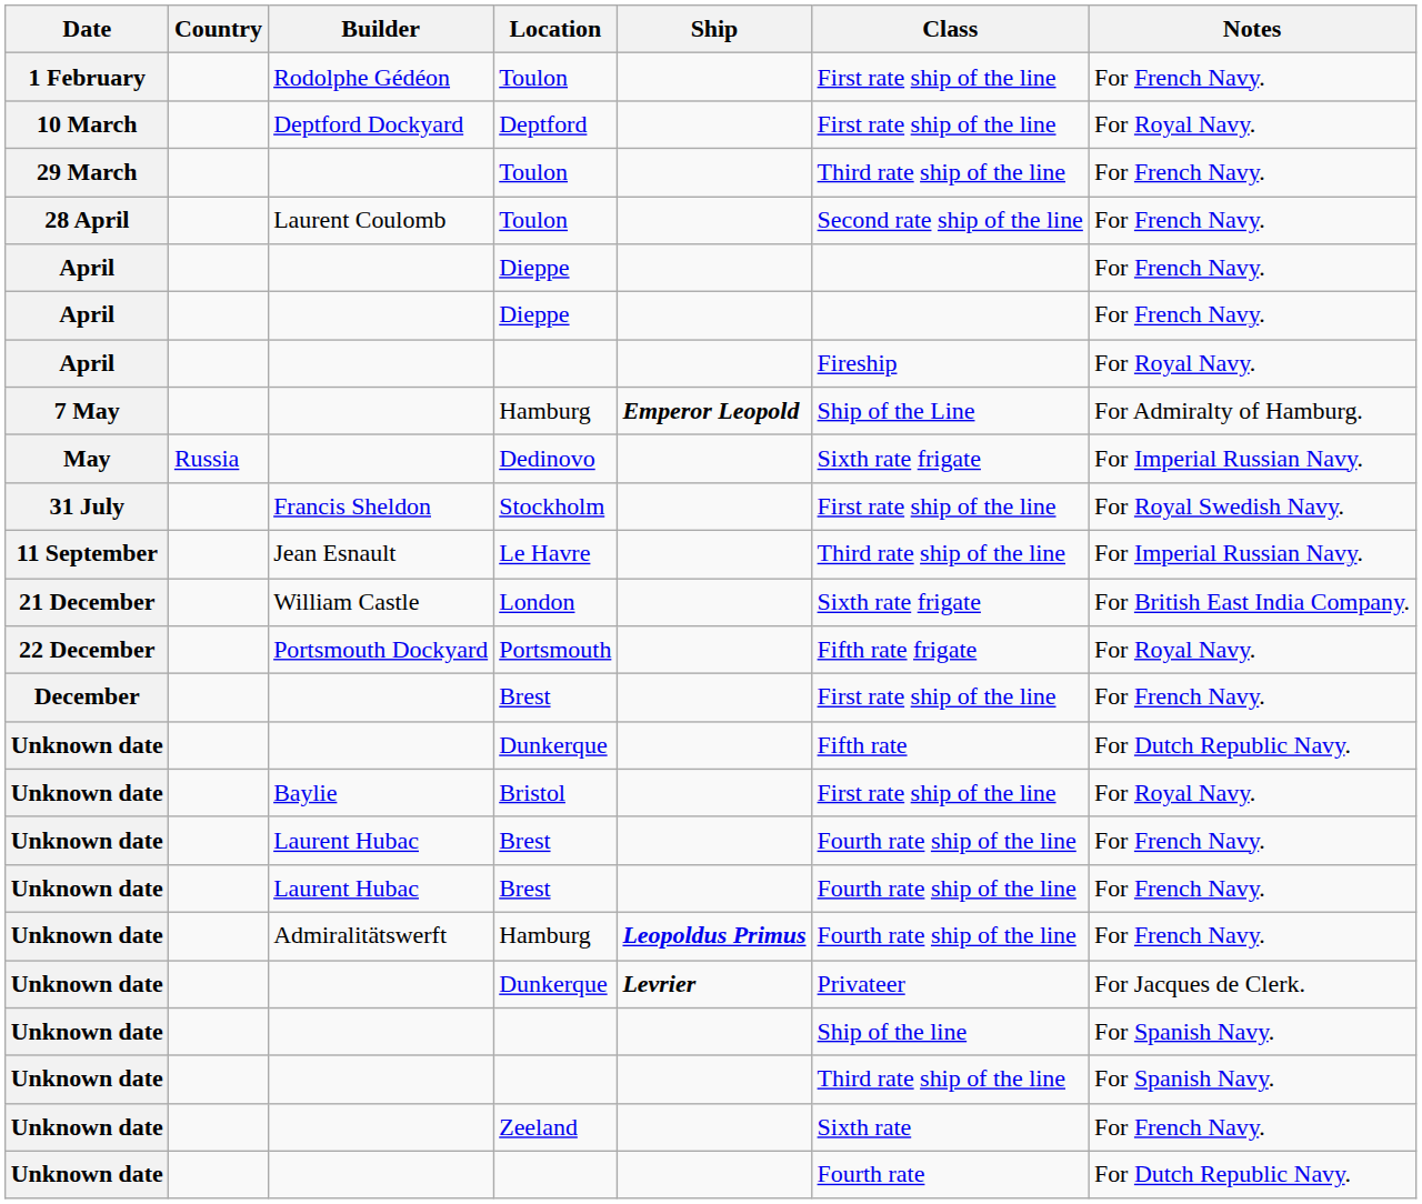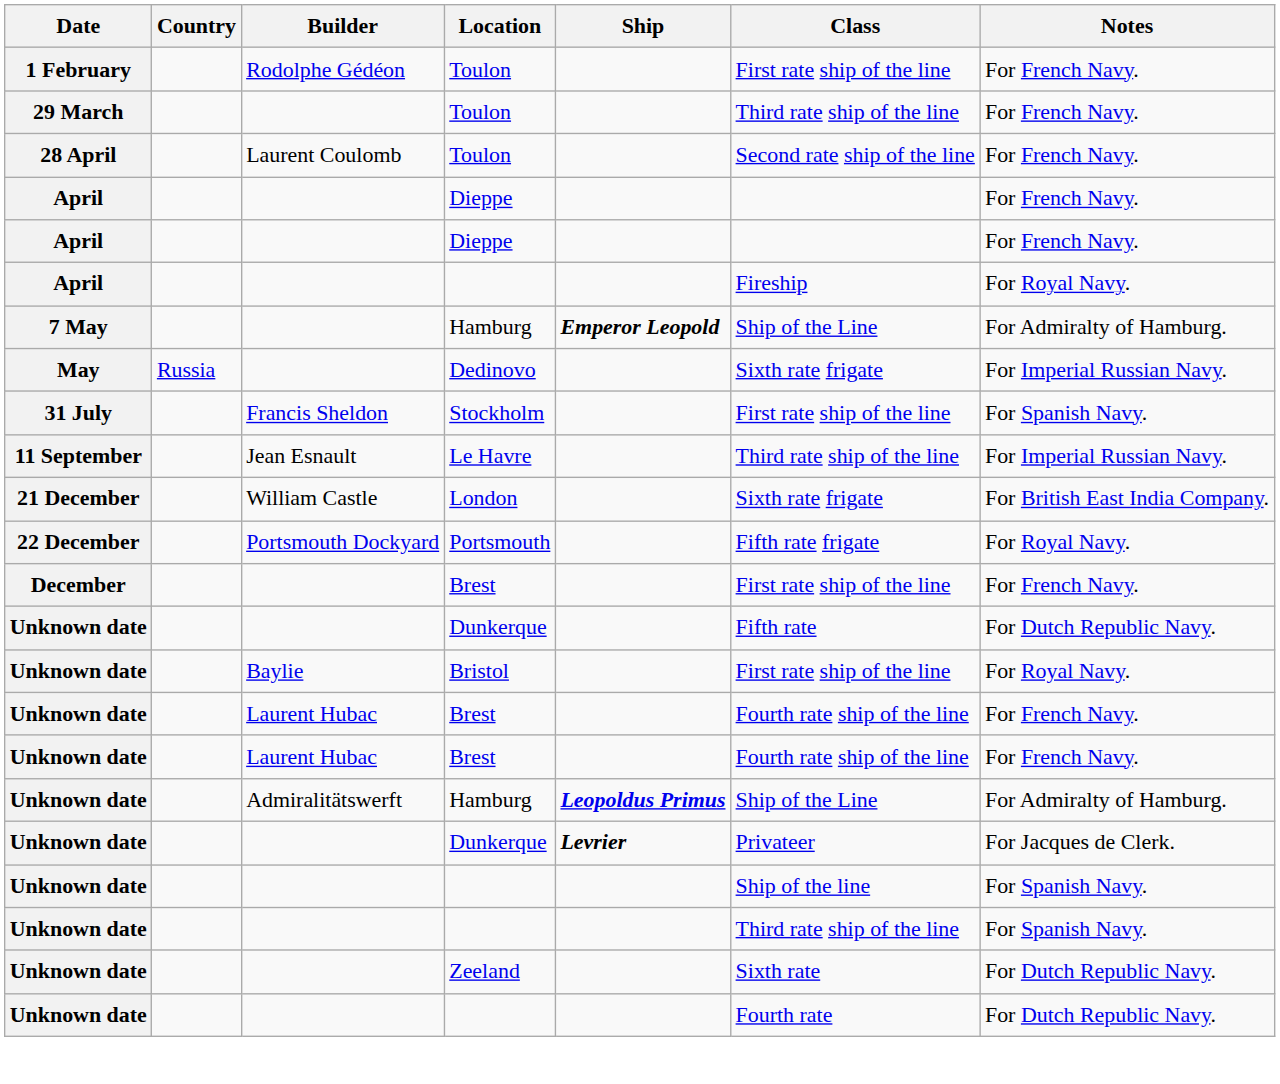- row: 10 March | Deptford Dockyard | Deptford | First rate ship of the line | For Royal Navy.
Stockholm | Notes: For Royal Swedish Navy. -> For Spanish Navy.
Unknown date / Hamburg | Class: Fourth rate ship of the line -> Ship of the Line
Unknown date / Hamburg | Notes: For French Navy. -> For Admiralty of Hamburg.
Zeeland | Notes: For French Navy. -> For Dutch Republic Navy.
